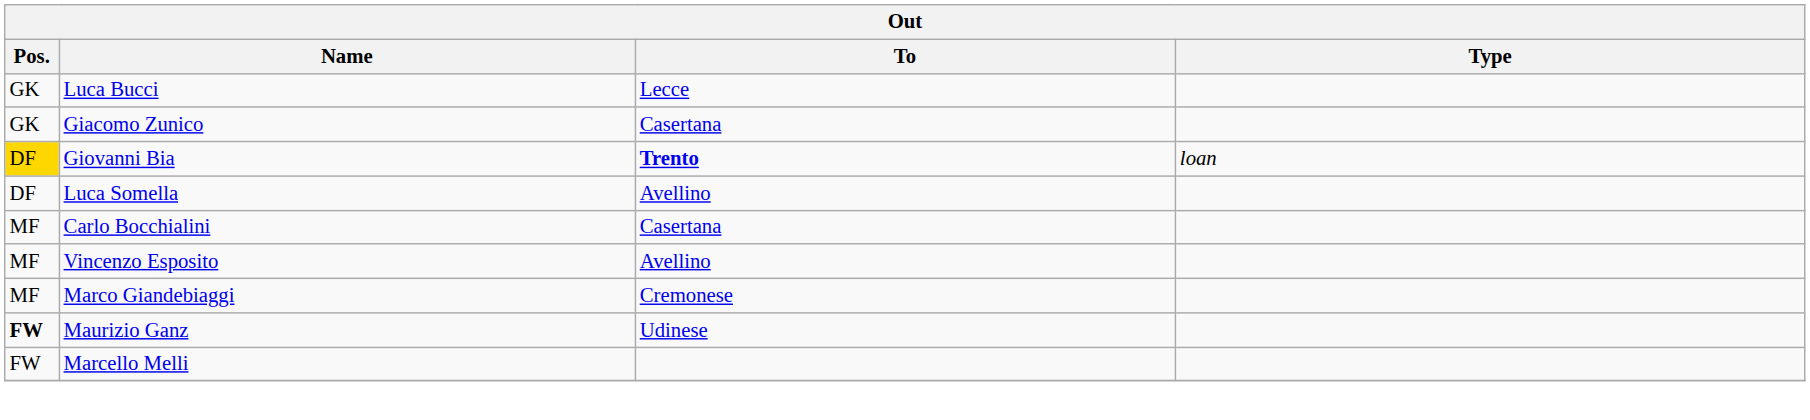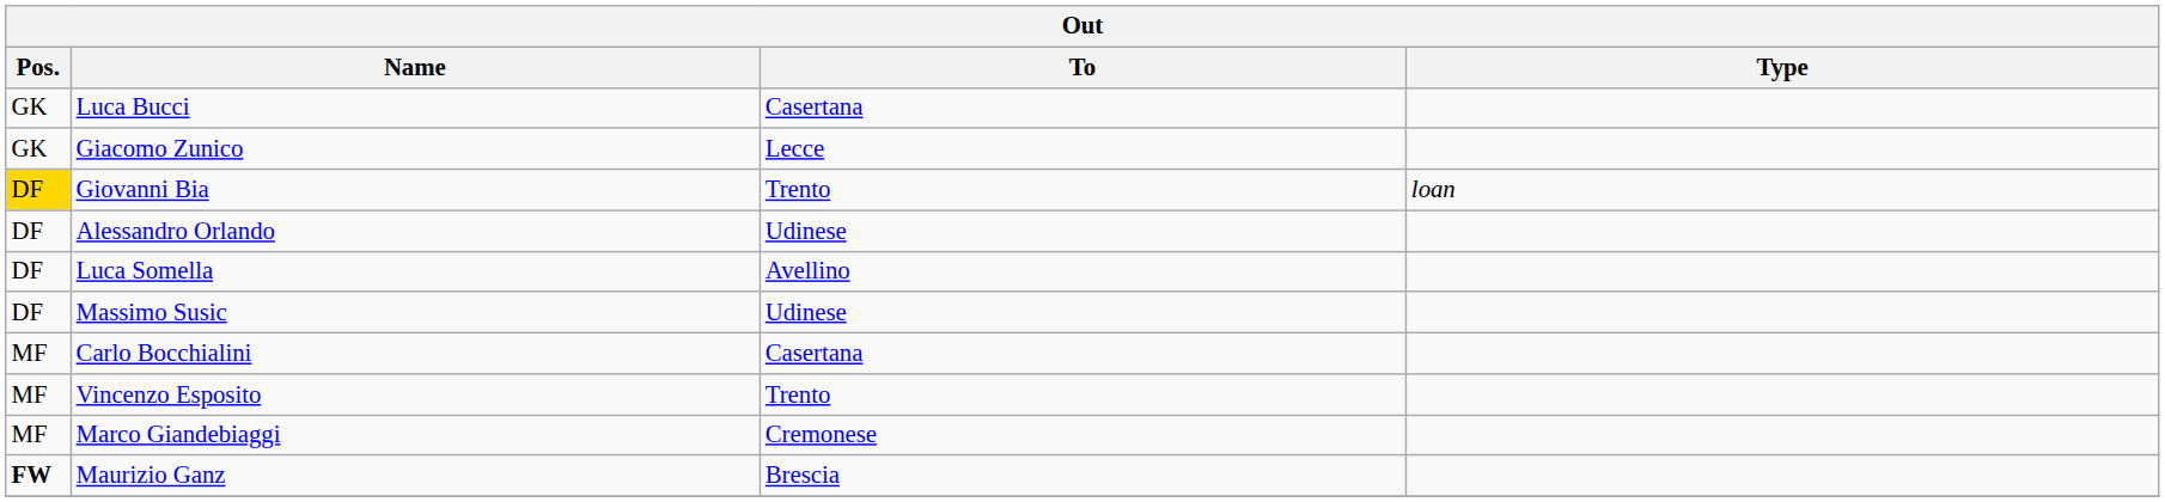Luca Bucci | To: Lecce -> Casertana
Giacomo Zunico | To: Casertana -> Lecce
Giovanni Bia | To: bold -> normal
+ row: DF | Alessandro Orlando | Udinese
+ row: DF | Massimo Susic | Udinese
Vincenzo Esposito | To: Avellino -> Trento
Maurizio Ganz | To: Udinese -> Brescia
- row: FW | Marcello Melli
